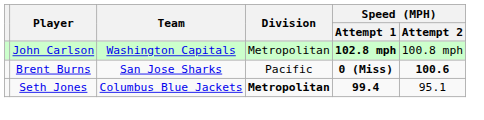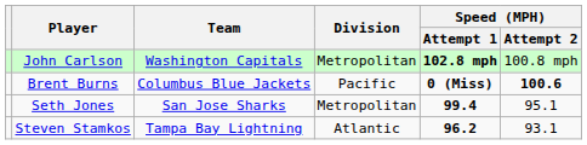Brent Burns | Team: San Jose Sharks -> Columbus Blue Jackets
Seth Jones | Team: Columbus Blue Jackets -> San Jose Sharks
Seth Jones | Division: bold -> normal
+ row: Steven Stamkos | Tampa Bay Lightning | Atlantic | 96.2 | 93.1
